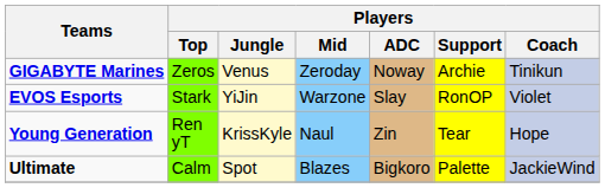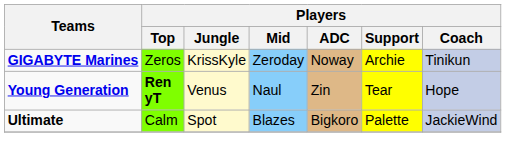GIGABYTE Marines | Players / Jungle: Venus -> KrissKyle
- row: EVOS Esports | Stark | YiJin | Warzone | Slay | RonOP | Violet
Young Generation | Players / Top: normal -> bold
Young Generation | Players / Jungle: KrissKyle -> Venus
